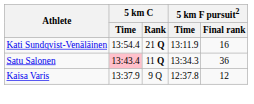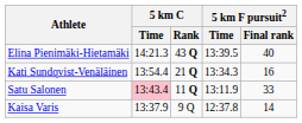+ row: Elina Pienimäki-Hietamäki | 14:21.3 | 43 Q | 13:39.5 | 40
Kati Sundqvist-Venäläinen | 5 km F pursuit2 / Time: 13:11.9 -> 13:34.3
Satu Salonen | 5 km F pursuit2 / Time: 13:34.3 -> 13:11.9
Satu Salonen | 5 km F pursuit2 / Final rank: 36 -> 33
Kaisa Varis | 5 km F pursuit2 / Final rank: 12 -> 14
